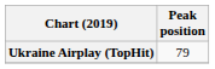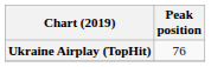Ukraine Airplay (TopHit) | Peak position: 79 -> 76
